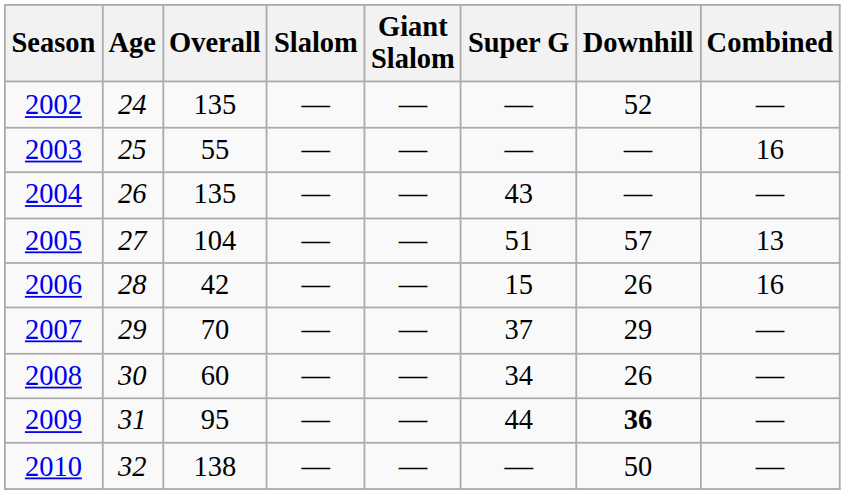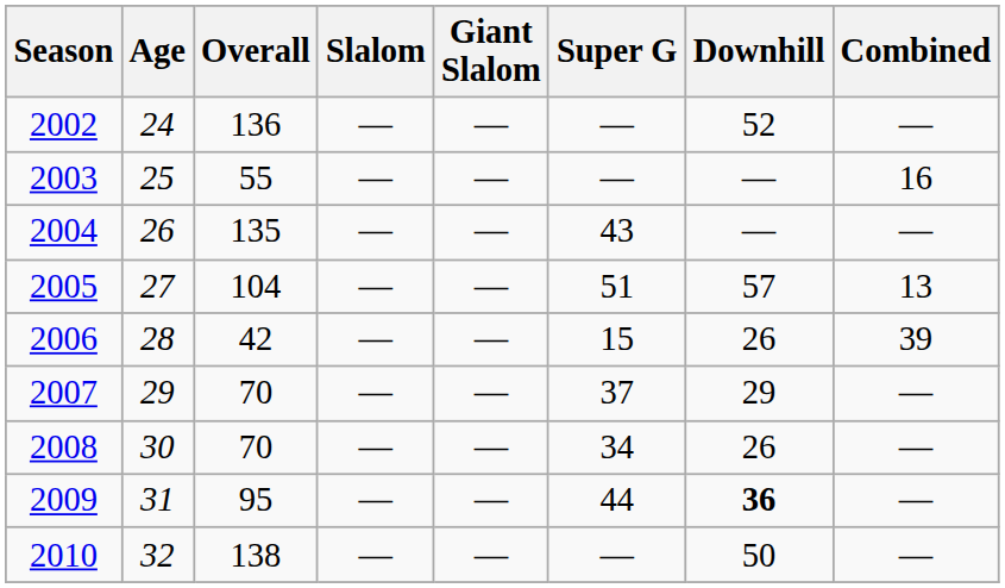2002 | Overall: 135 -> 136
2006 | Combined: 16 -> 39
2008 | Overall: 60 -> 70
